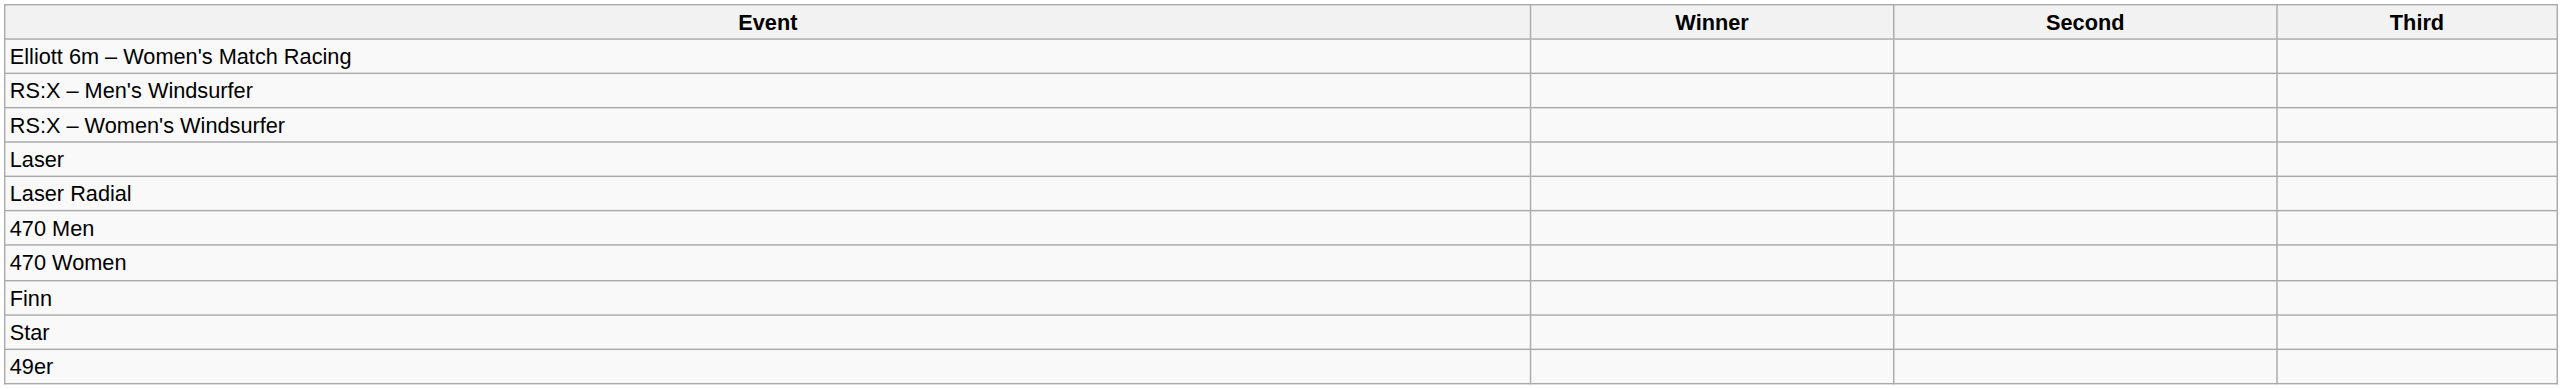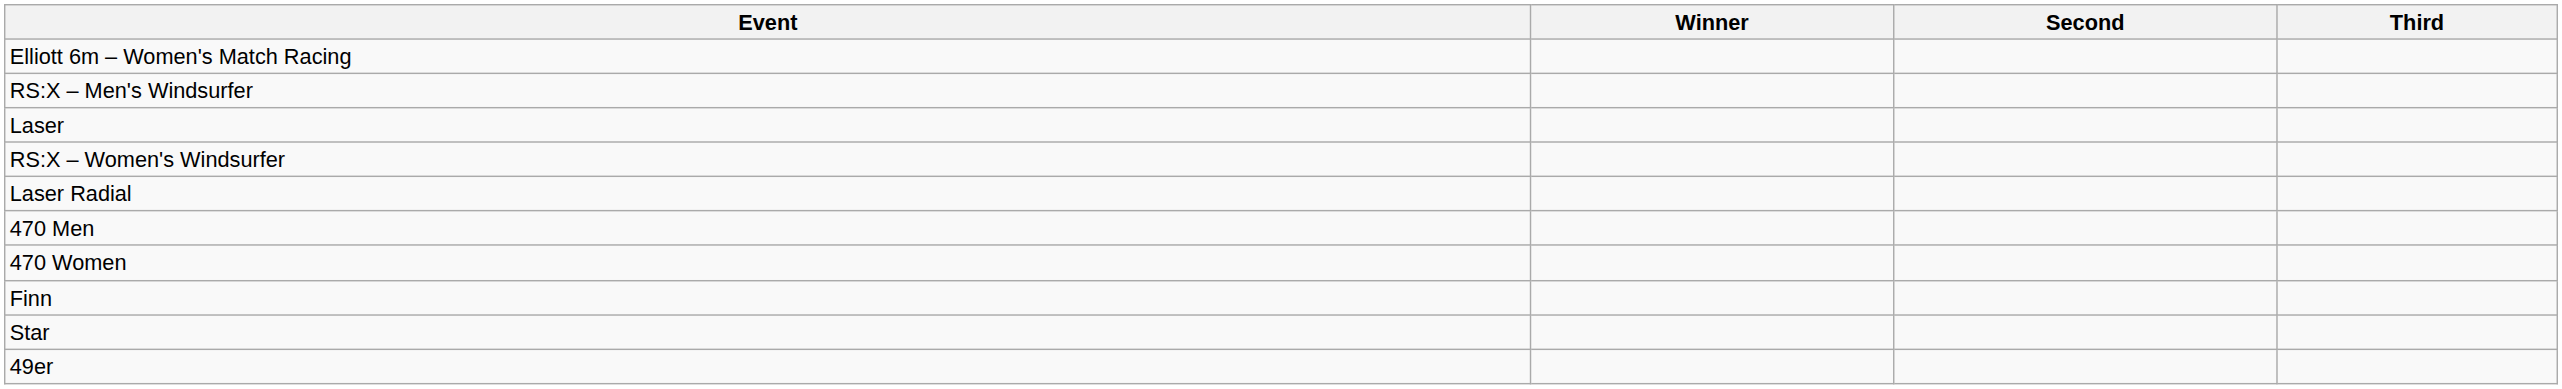rows swapped: RS:X – Women's Windsurfer <-> Laser
